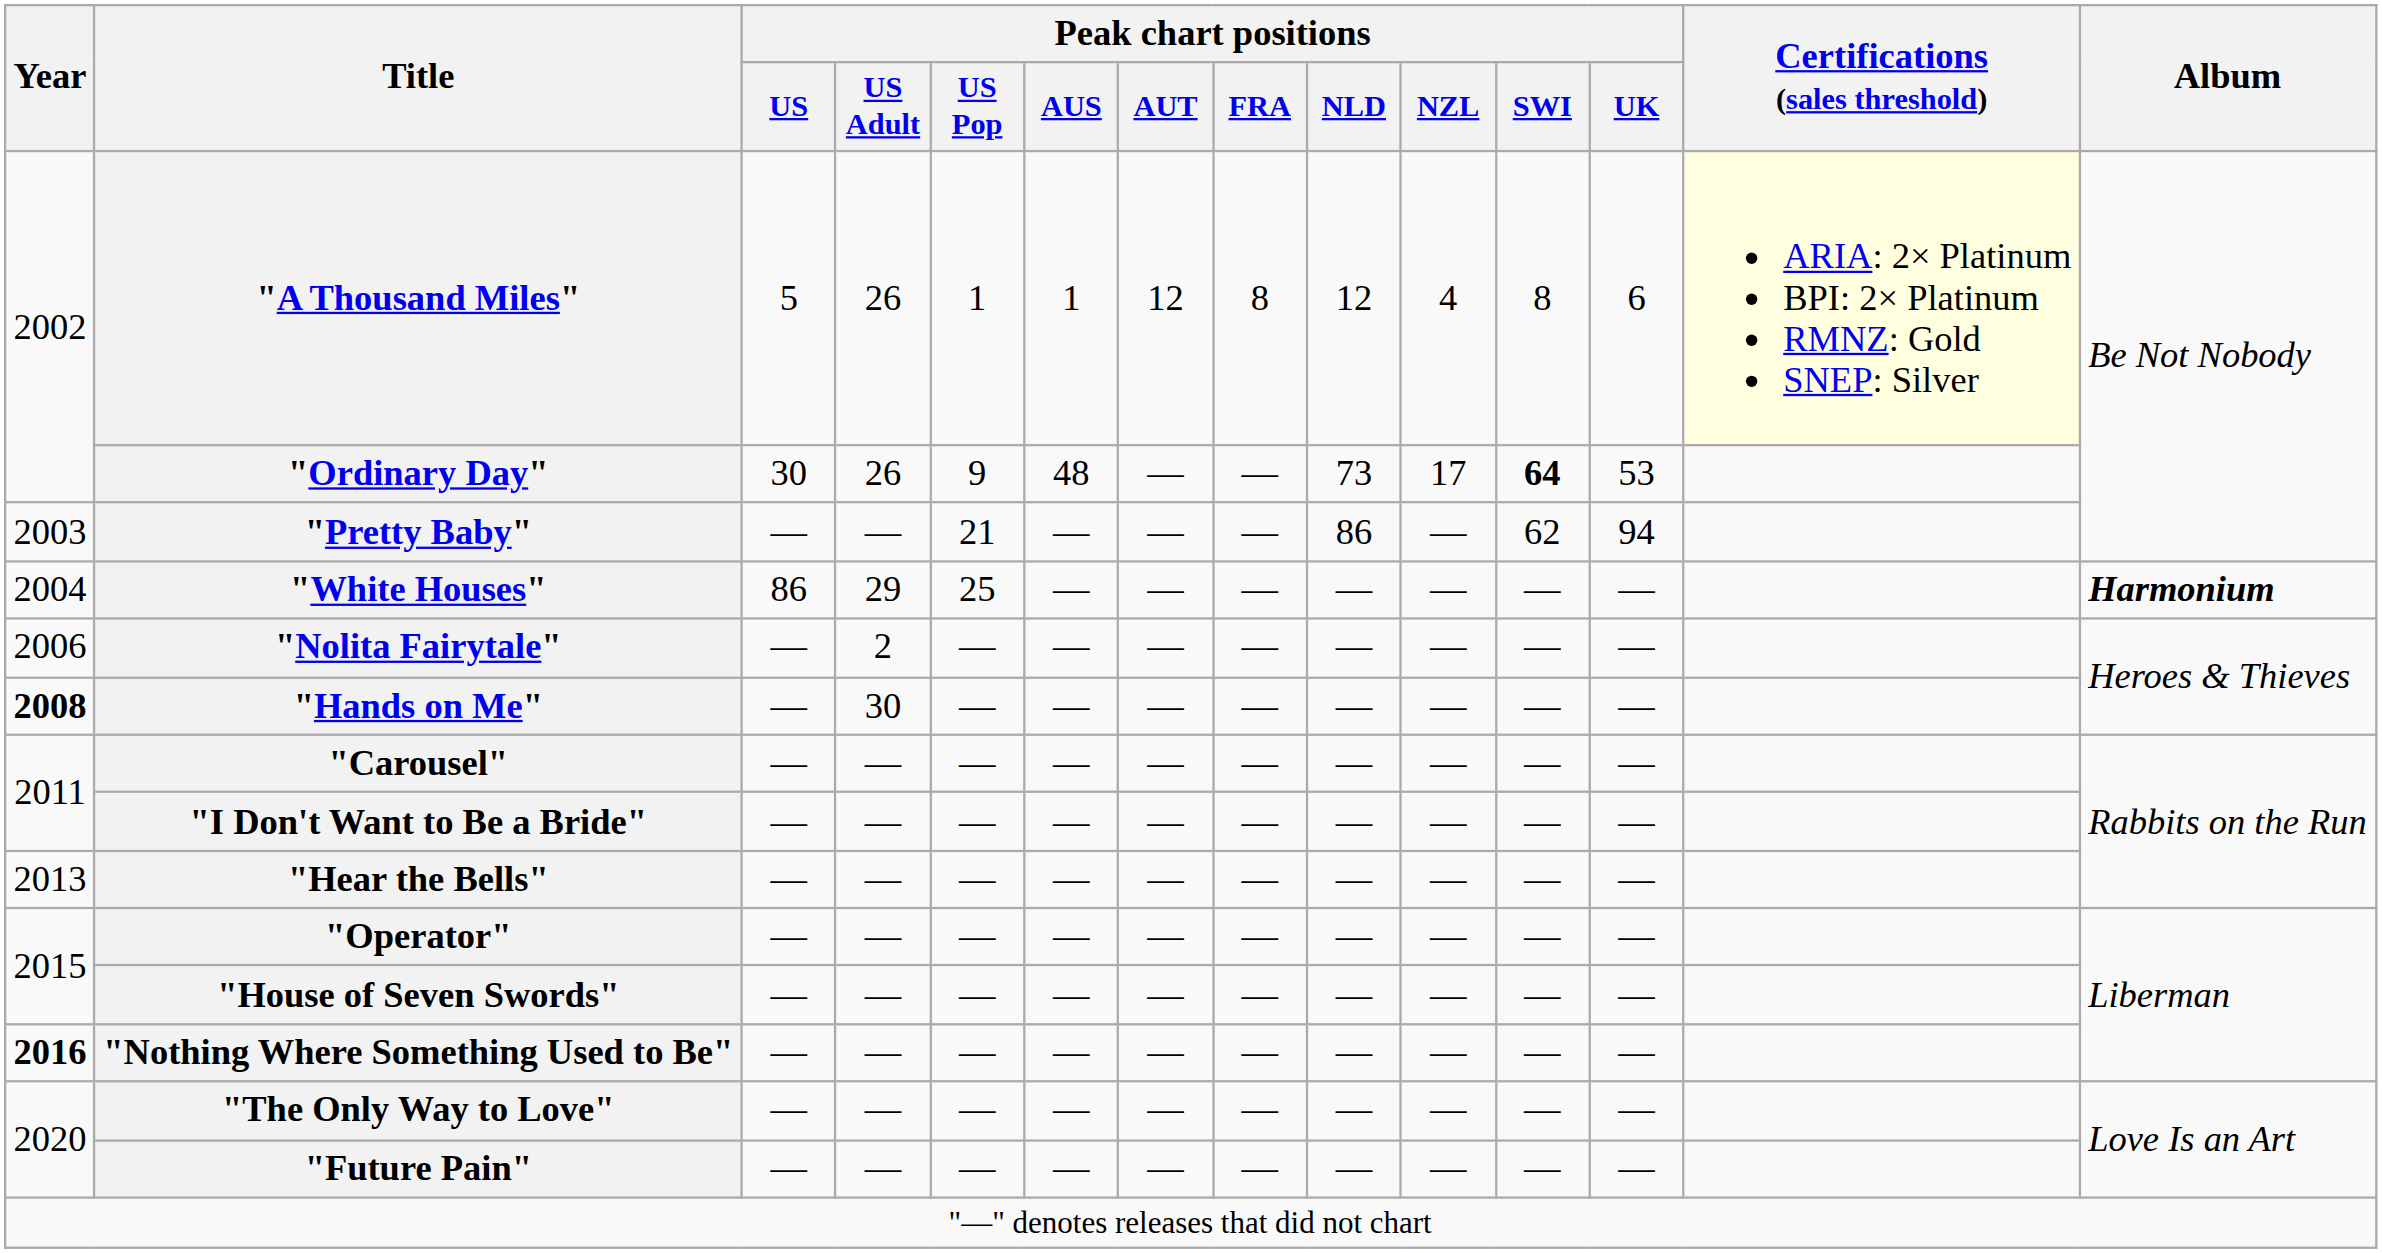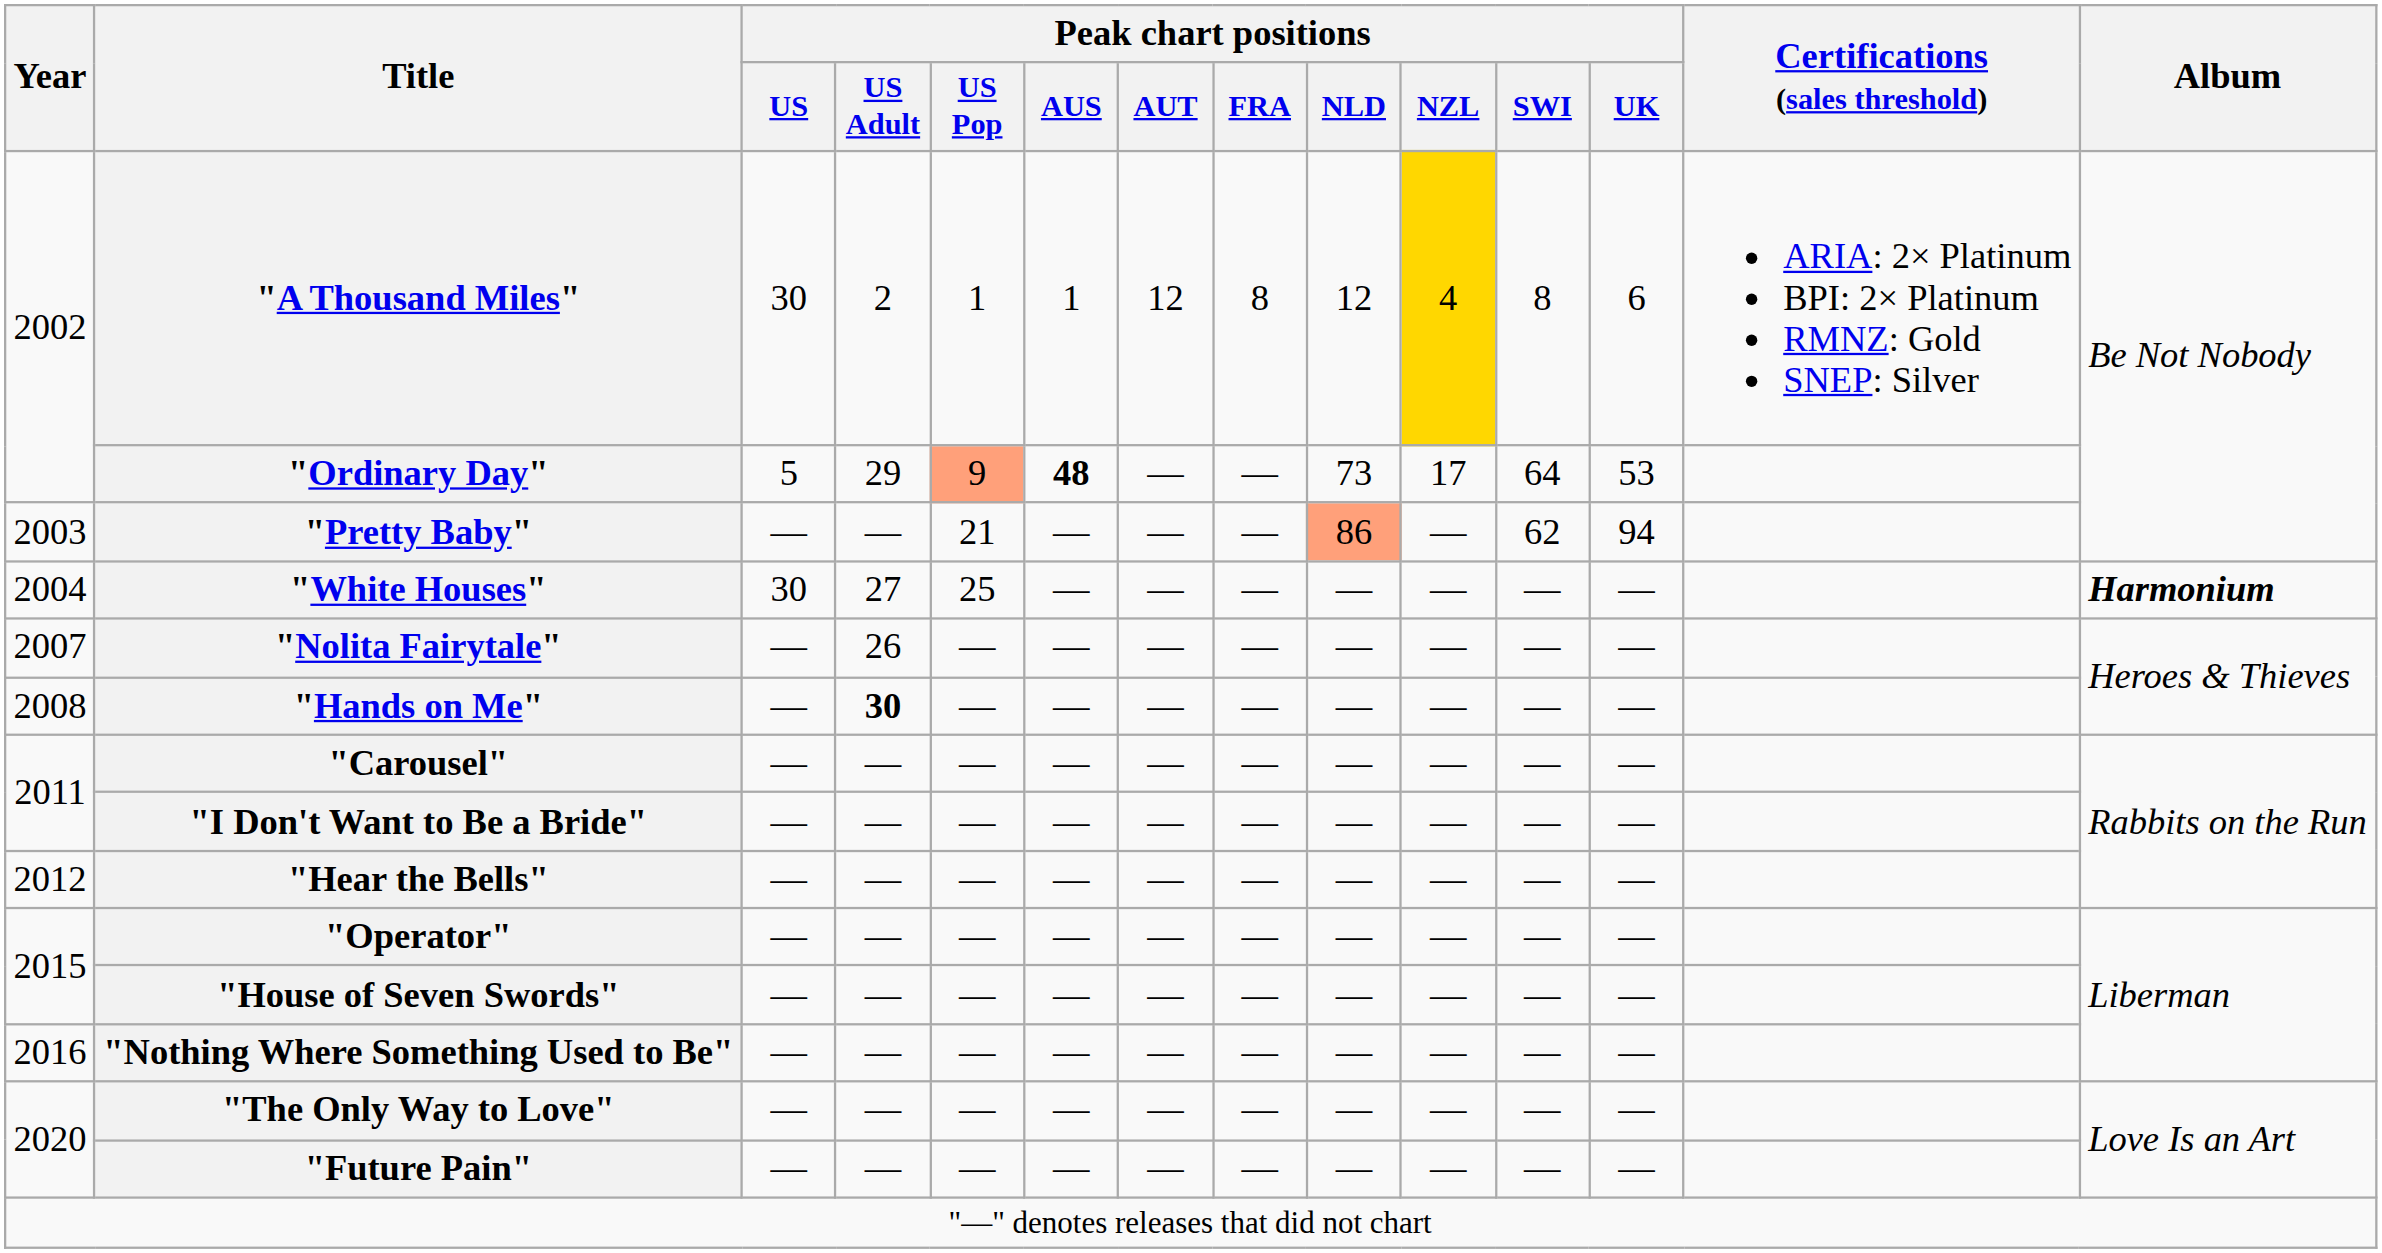"A Thousand Miles" | Peak chart positions / US: 5 -> 30
"A Thousand Miles" | Peak chart positions / US Adult: 26 -> 2
"A Thousand Miles" | Peak chart positions / NZL: no background -> gold background
"A Thousand Miles" | Certifications (sales threshold): lightyellow background -> no background
"Ordinary Day" | Peak chart positions / US: 30 -> 5
"Ordinary Day" | Peak chart positions / US Adult: 26 -> 29
"Ordinary Day" | Peak chart positions / US Pop: no background -> lightsalmon background
"Ordinary Day" | Peak chart positions / AUS: normal -> bold
"Ordinary Day" | Peak chart positions / SWI: bold -> normal
"Pretty Baby" | Peak chart positions / NLD: no background -> lightsalmon background
"White Houses" | Peak chart positions / US: 86 -> 30
"White Houses" | Peak chart positions / US Adult: 29 -> 27
"Nolita Fairytale" | Year: 2006 -> 2007
"Nolita Fairytale" | Peak chart positions / US Adult: 2 -> 26
"Hands on Me" | Year: bold -> normal
"Hands on Me" | Peak chart positions / US Adult: normal -> bold
"Hear the Bells" | Year: 2013 -> 2012
"Nothing Where Something Used to Be" | Year: bold -> normal
